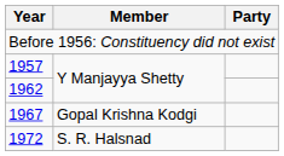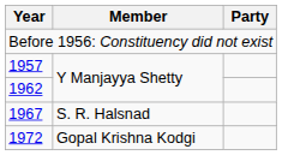1967 | Member: Gopal Krishna Kodgi -> S. R. Halsnad
1972 | Member: S. R. Halsnad -> Gopal Krishna Kodgi
